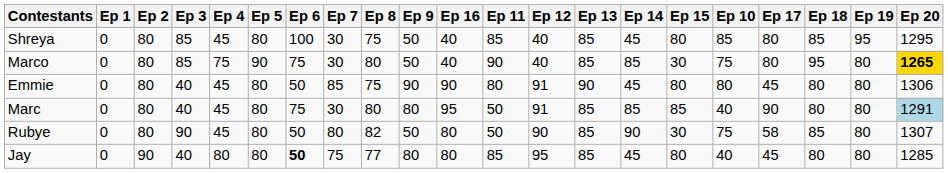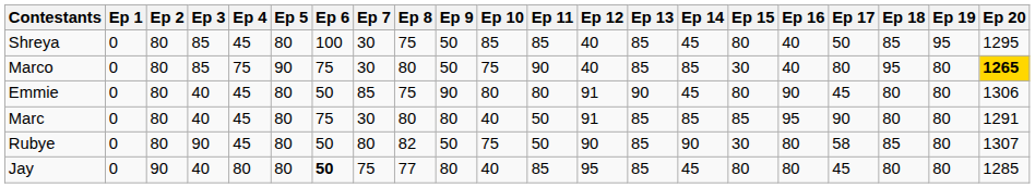columns swapped: Ep 10 <-> Ep 16
Shreya | Ep 17: 80 -> 50
Marc | Ep 20: lightblue background -> no background
